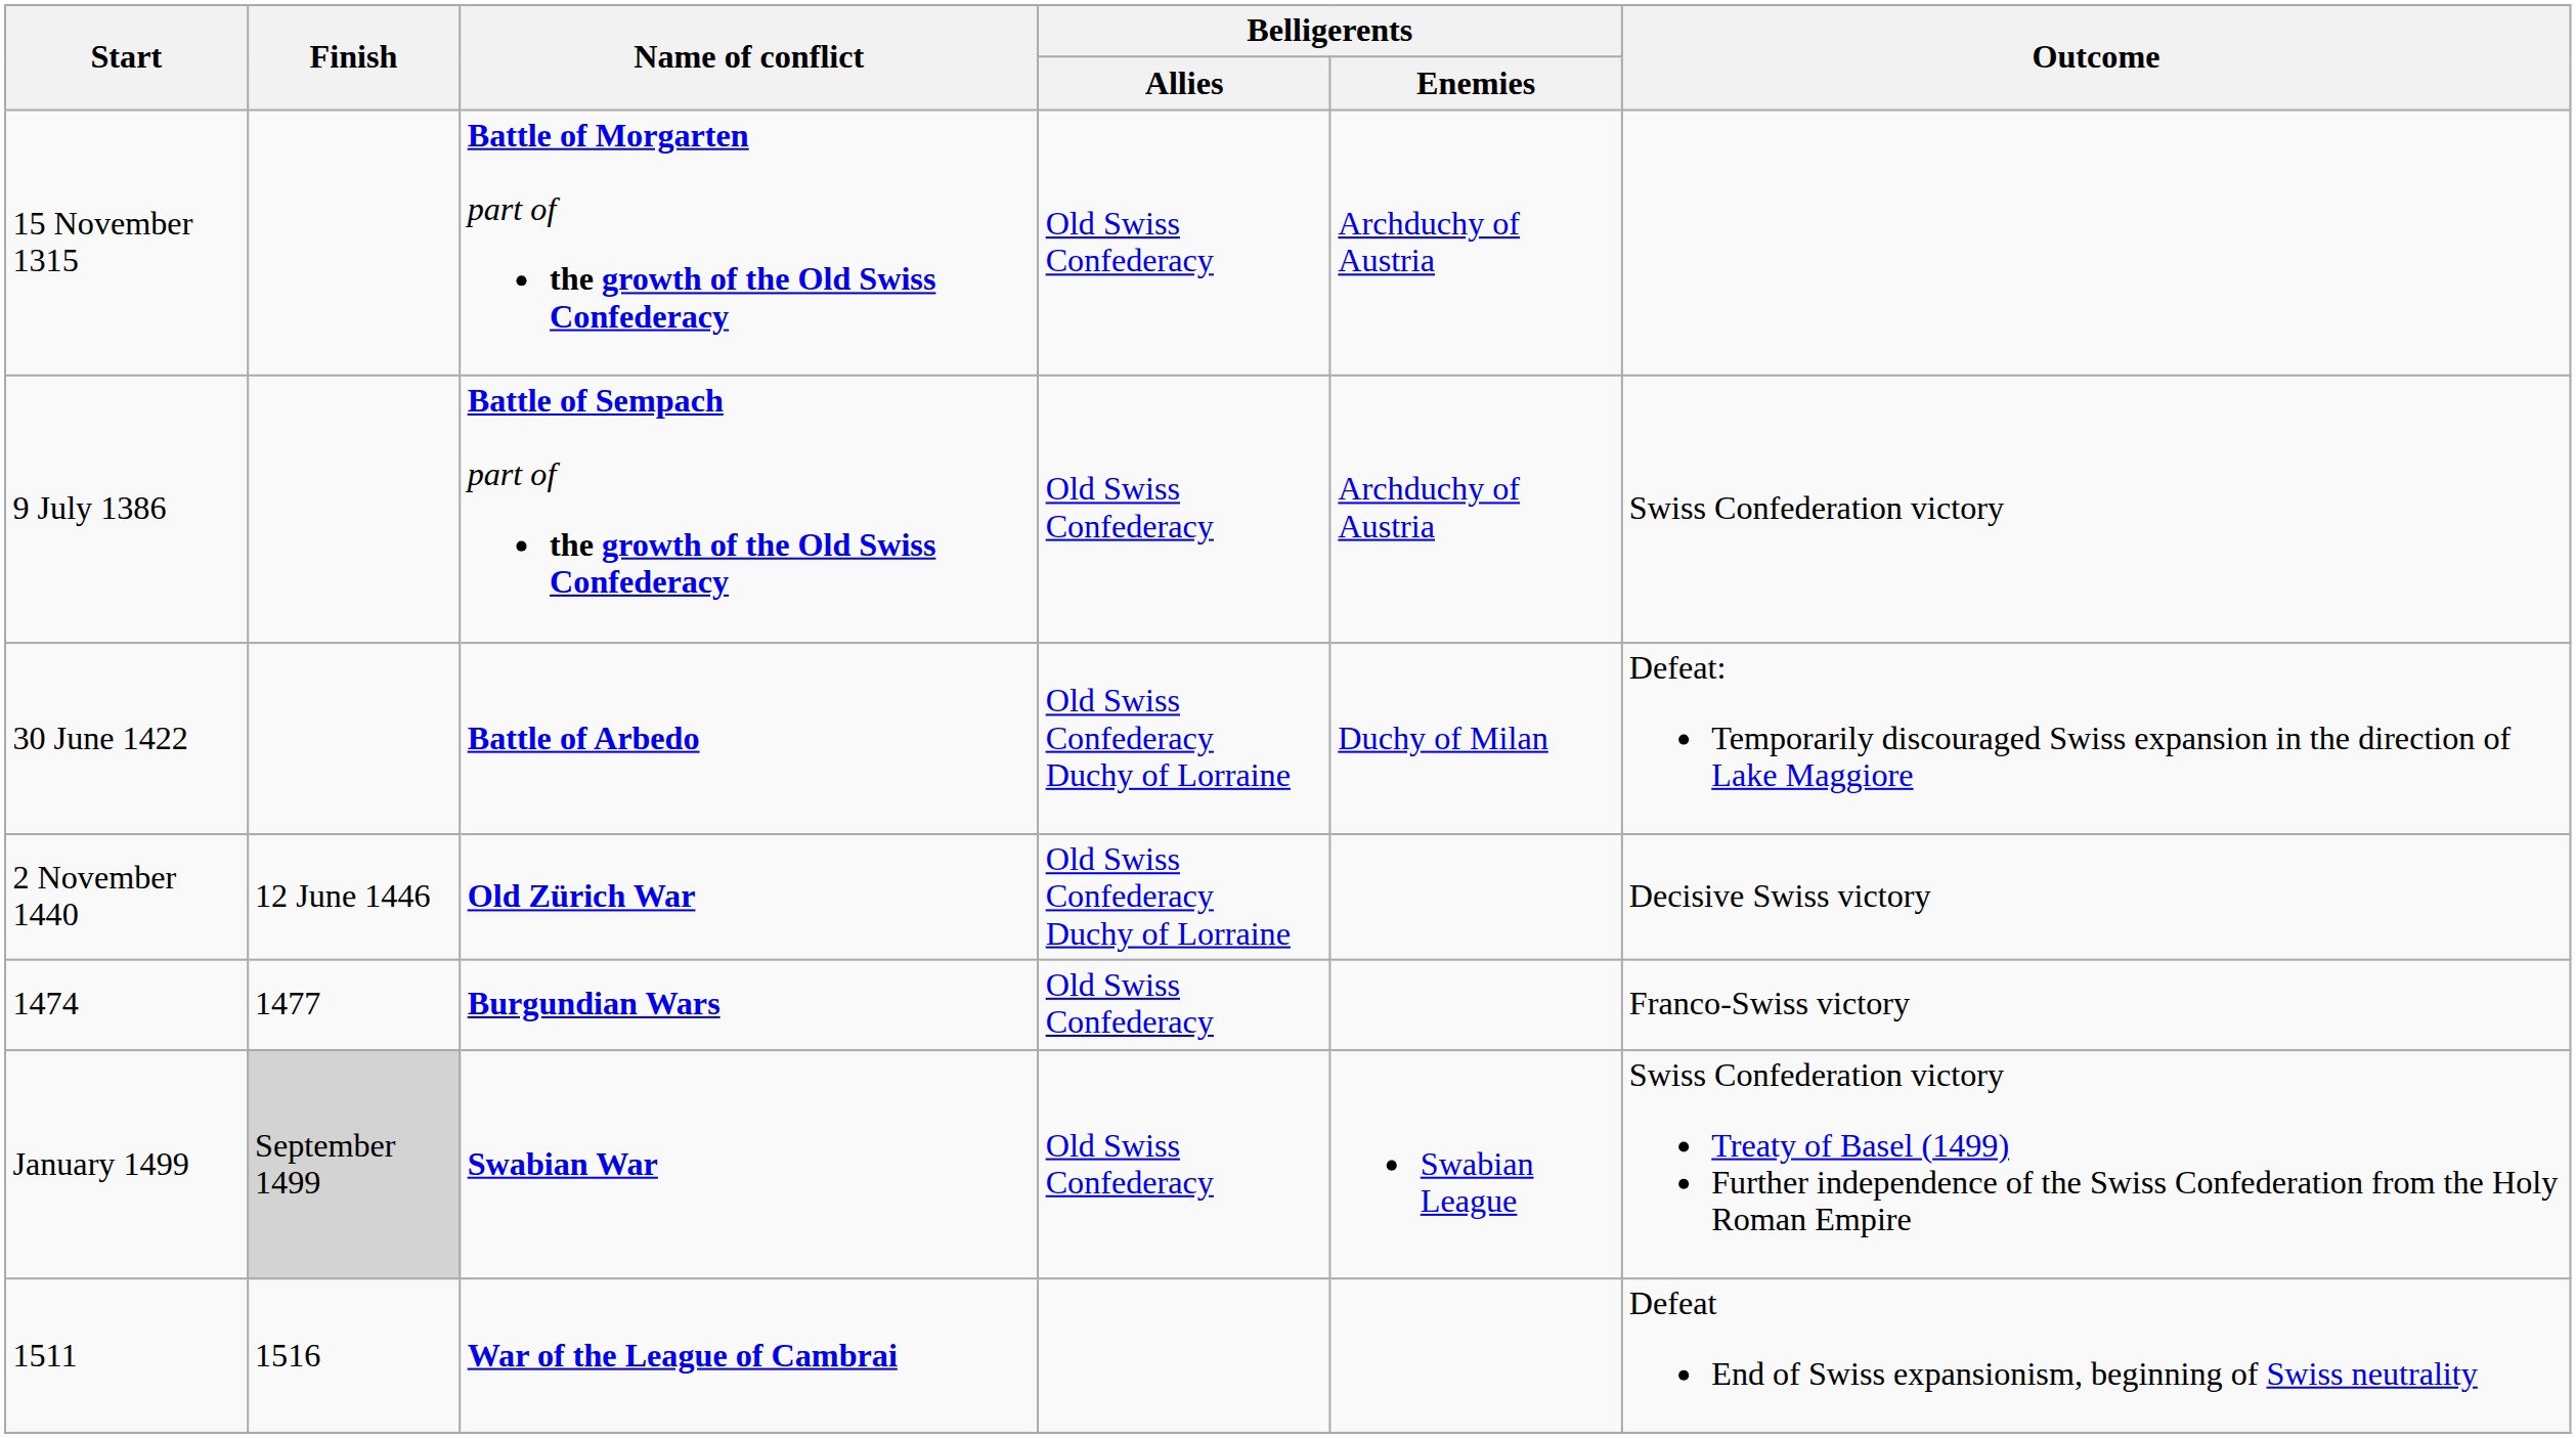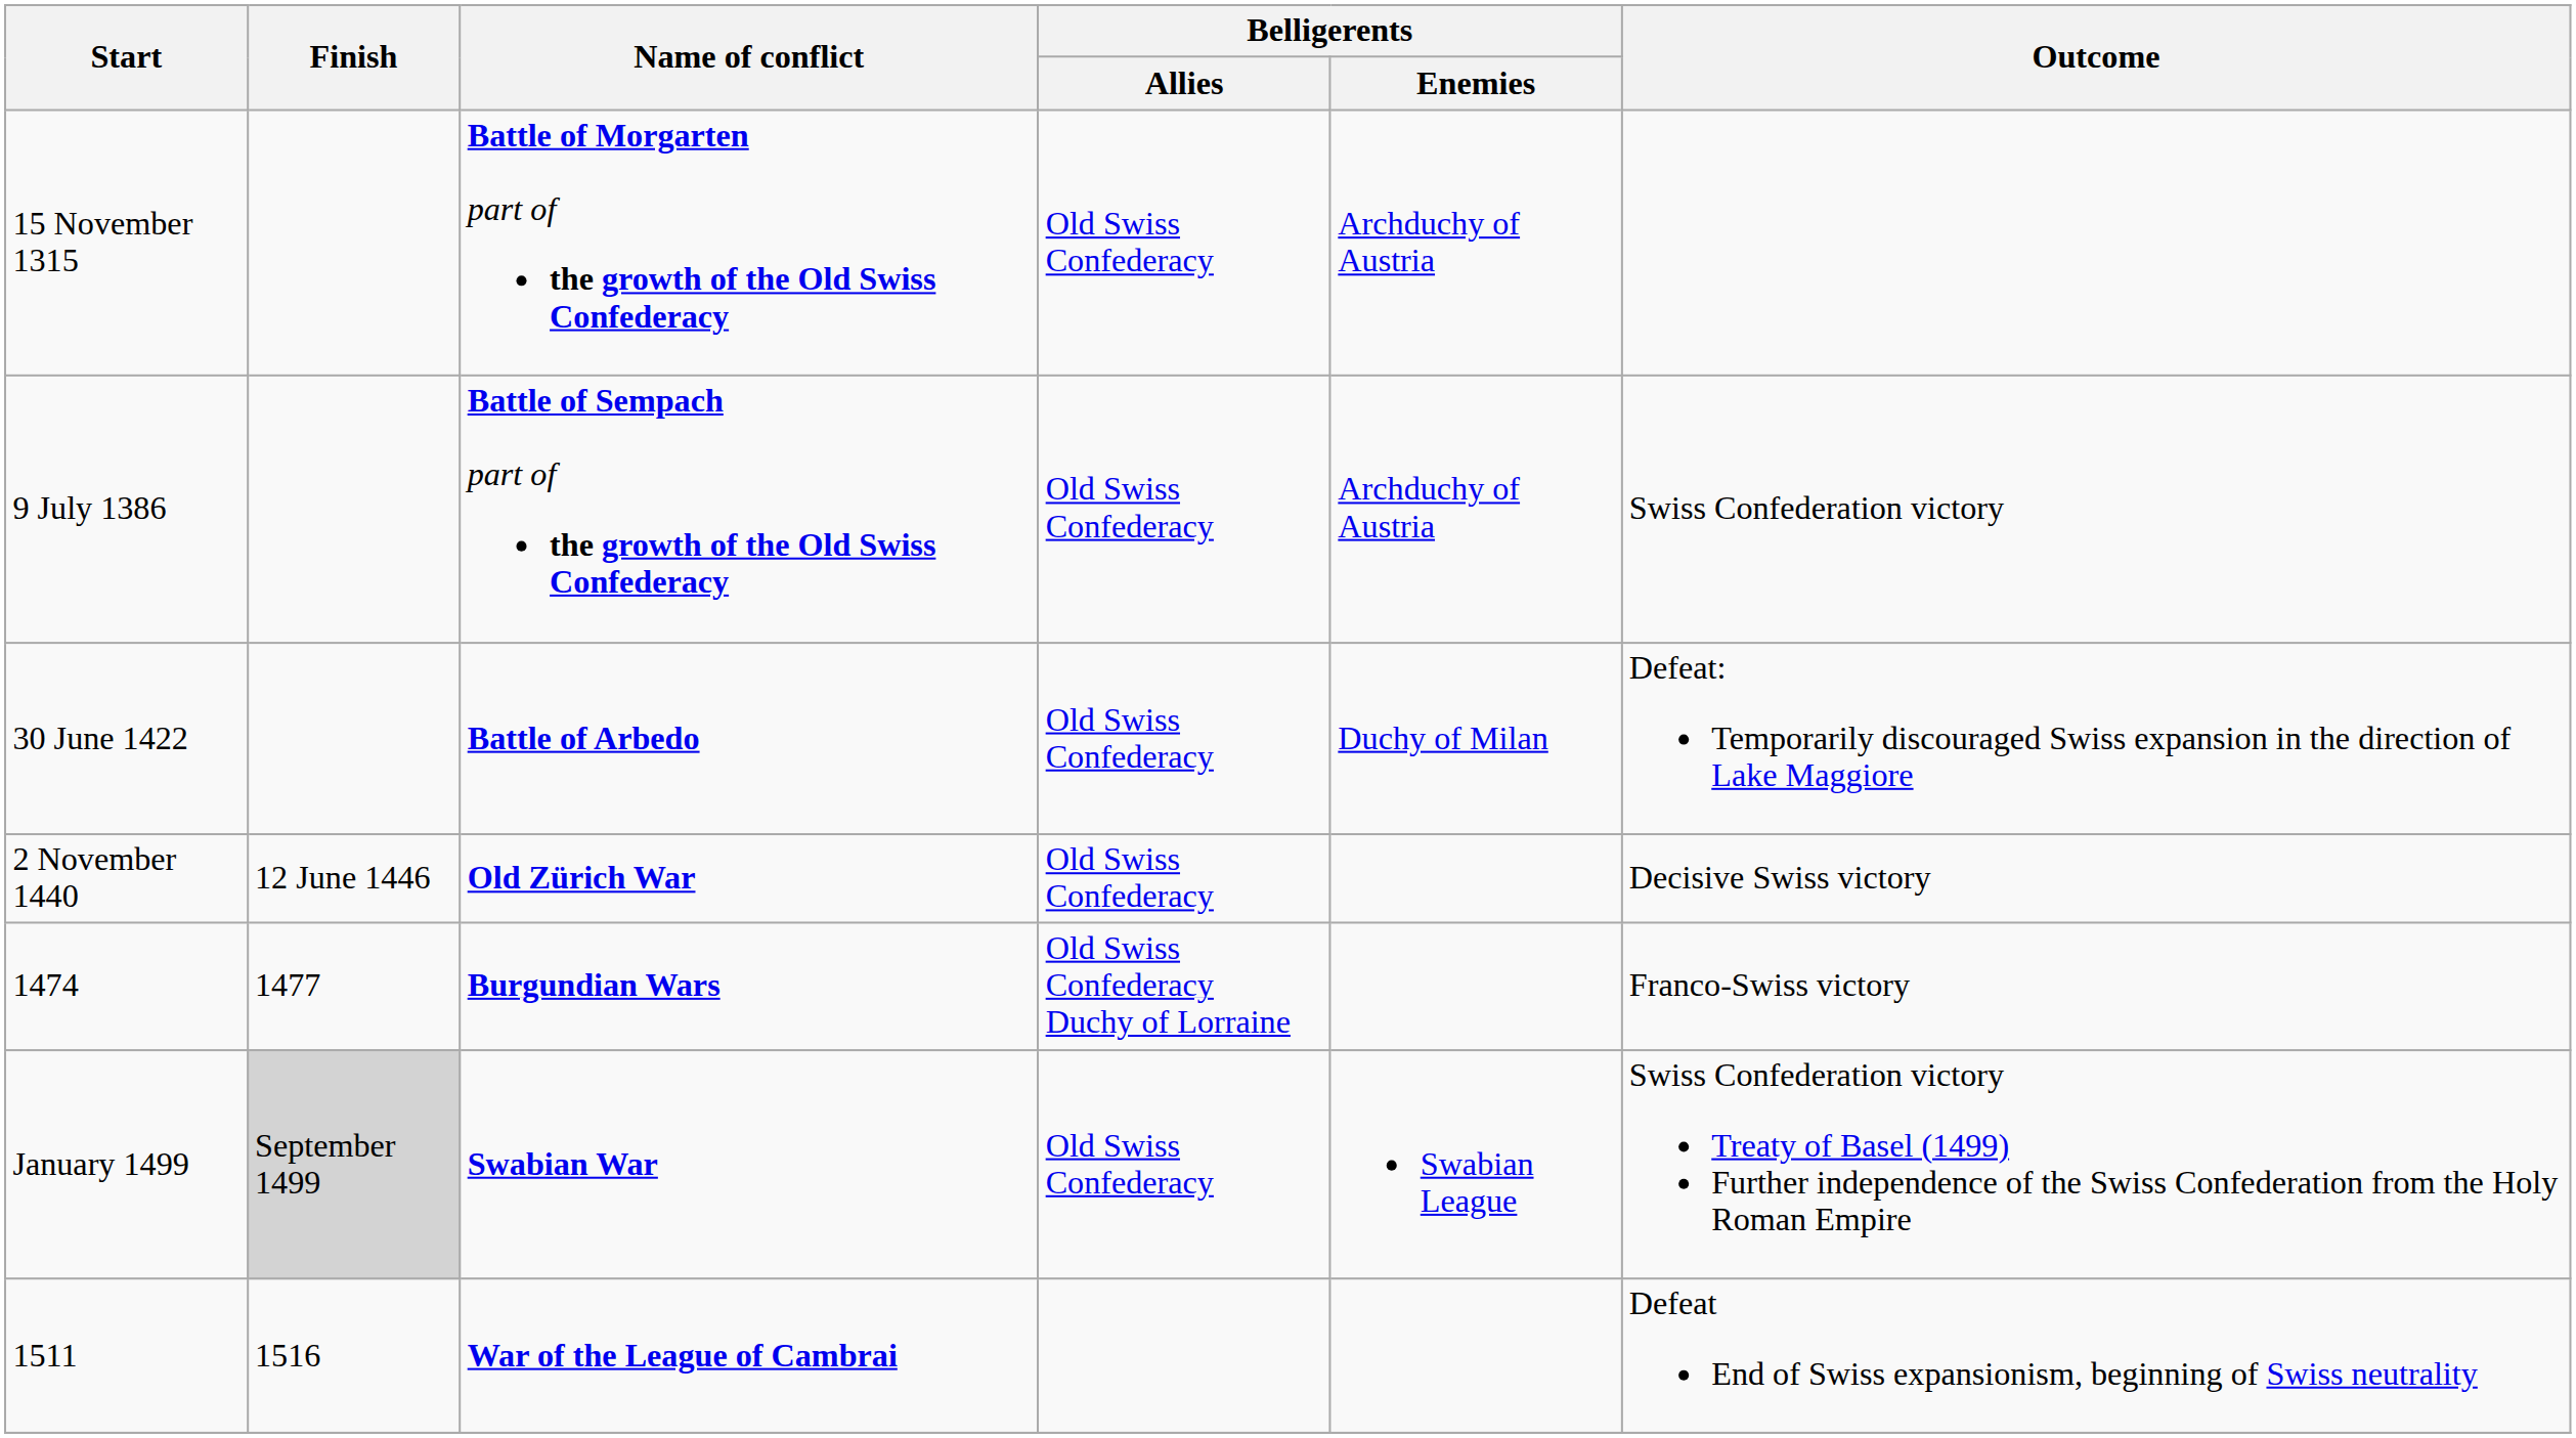30 June 1422 | Belligerents / Allies: Old Swiss Confederacy Duchy of Lorraine -> Old Swiss Confederacy
2 November 1440 | Belligerents / Allies: Old Swiss Confederacy Duchy of Lorraine -> Old Swiss Confederacy
1474 | Belligerents / Allies: Old Swiss Confederacy -> Old Swiss Confederacy Duchy of Lorraine
